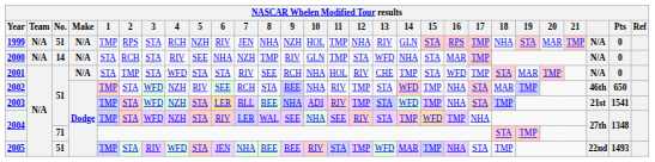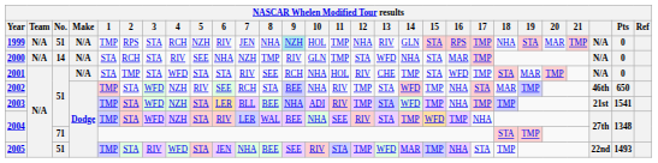1999 | 9: no background -> paleturquoise background
2003 | 17: STA -> TMP
2004 / 51 | 9: SEE -> BEE
2005 | 9: BEE -> SEE
